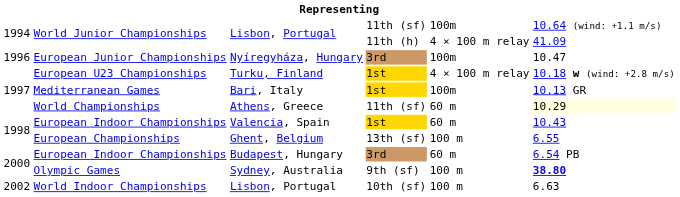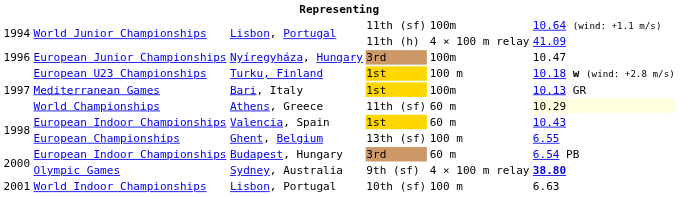European U23 Championships | column 5: 4 × 100 m relay -> 100 m
Olympic Games | column 5: 100 m -> 4 × 100 m relay
World Indoor Championships | column 1: 2002 -> 2001
